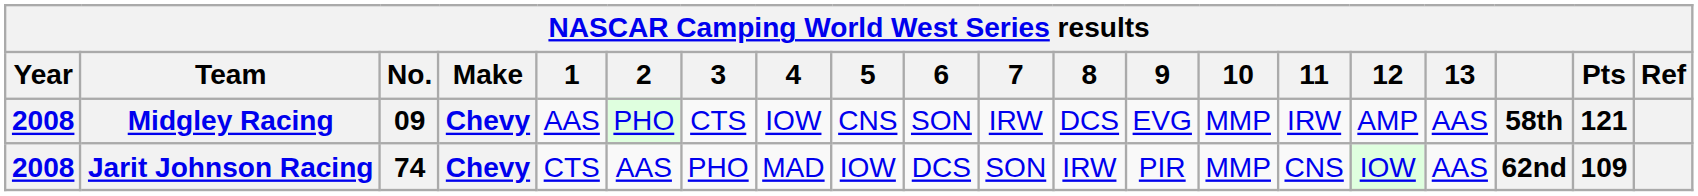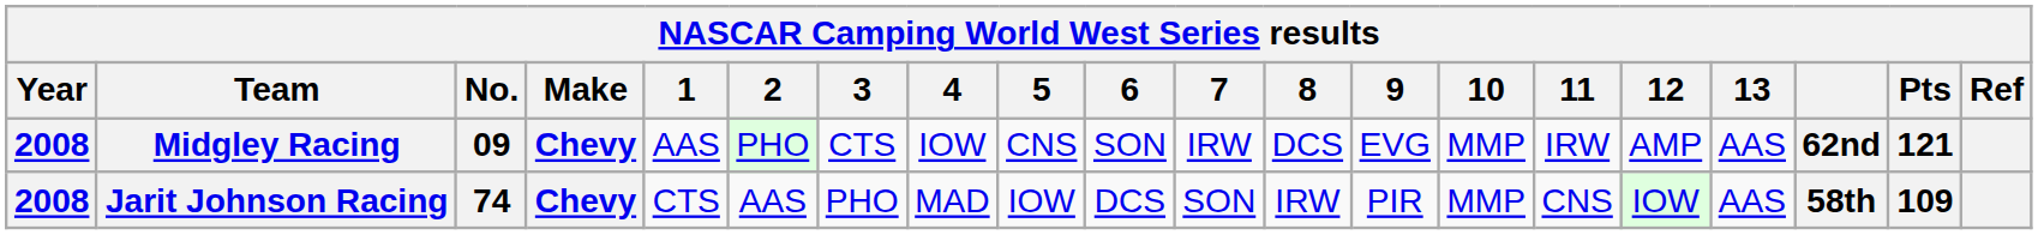Midgley Racing | column 18: 58th -> 62nd
Jarit Johnson Racing | column 18: 62nd -> 58th
